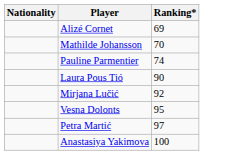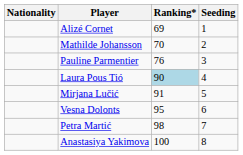+ column: Seeding | 1 | 2 | 3 | 4 | 5 | 6 | 7 | 8
Pauline Parmentier | Ranking*: 74 -> 76
Laura Pous Tió | Ranking*: no background -> lightblue background
Mirjana Lučić | Ranking*: 92 -> 91
Petra Martić | Ranking*: 97 -> 98
